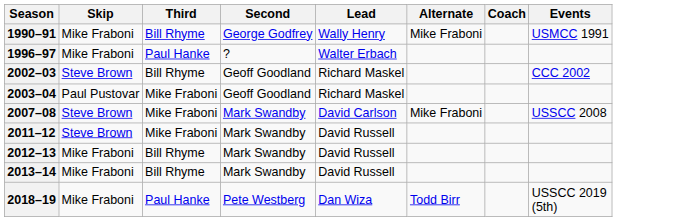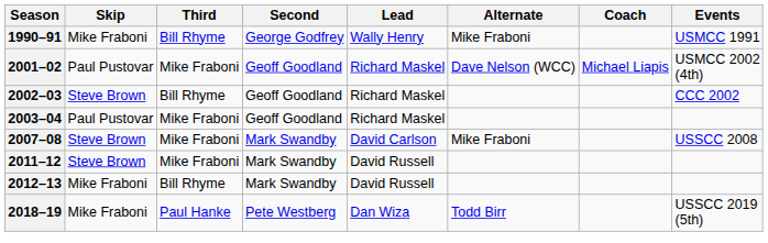- row: 1996–97 | Mike Fraboni | Paul Hanke | ? | Walter Erbach
+ row: 2001–02 | Paul Pustovar | Mike Fraboni | Geoff Goodland | Richard Maskel | Dave Nelson (WCC) | Michael Liapis | USMCC 2002 (4th)
- row: 2013–14 | Mike Fraboni | Bill Rhyme | Mark Swandby | David Russell
